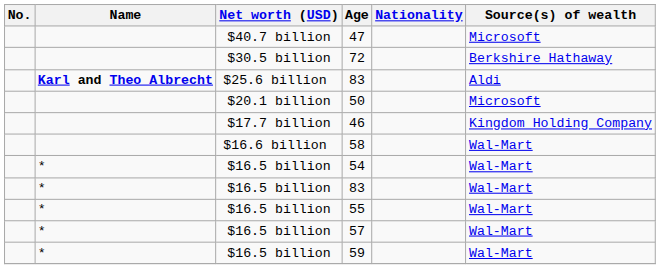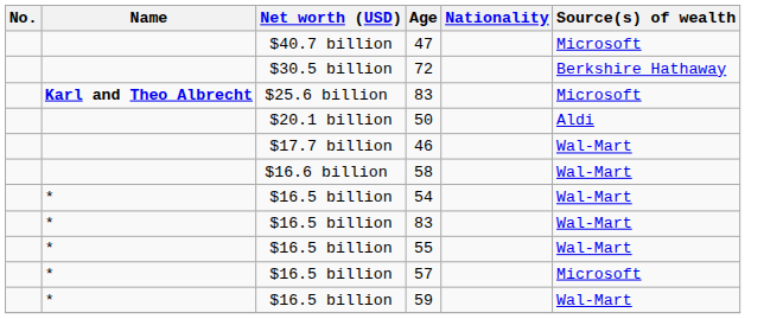$25.6 billion / 83 | Source(s) of wealth: Aldi -> Microsoft
50 | Source(s) of wealth: Microsoft -> Aldi
46 | Source(s) of wealth: Kingdom Holding Company -> Wal-Mart
57 | Source(s) of wealth: Wal-Mart -> Microsoft
